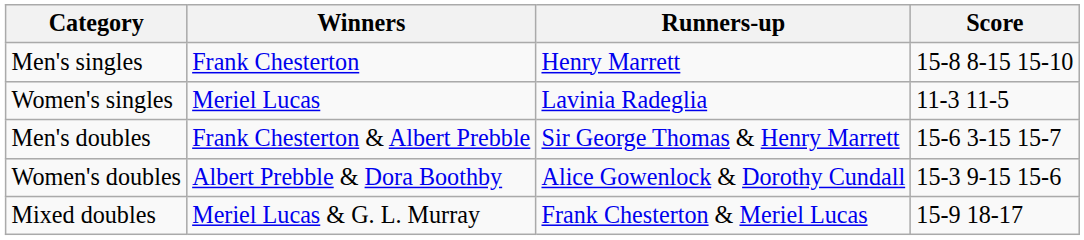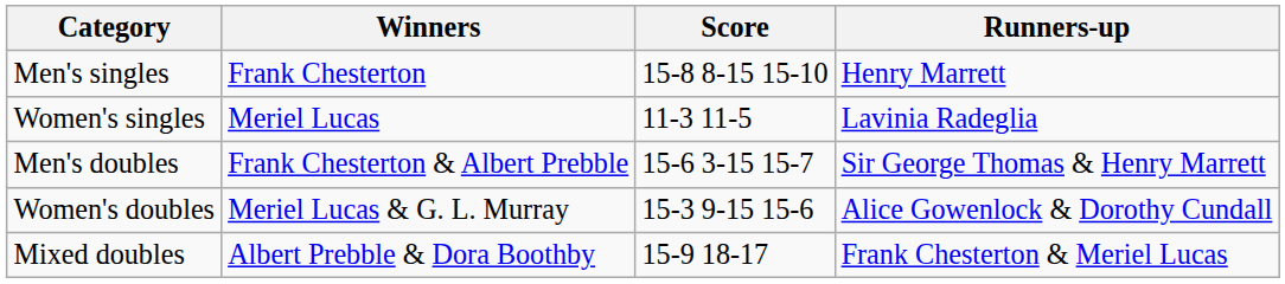columns swapped: Runners-up <-> Score
Women's doubles | Winners: Albert Prebble & Dora Boothby -> Meriel Lucas & G. L. Murray
Mixed doubles | Winners: Meriel Lucas & G. L. Murray -> Albert Prebble & Dora Boothby
